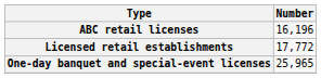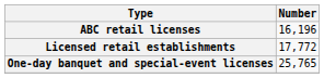One-day banquet and special-event licenses | Number: 25,965 -> 25,765
